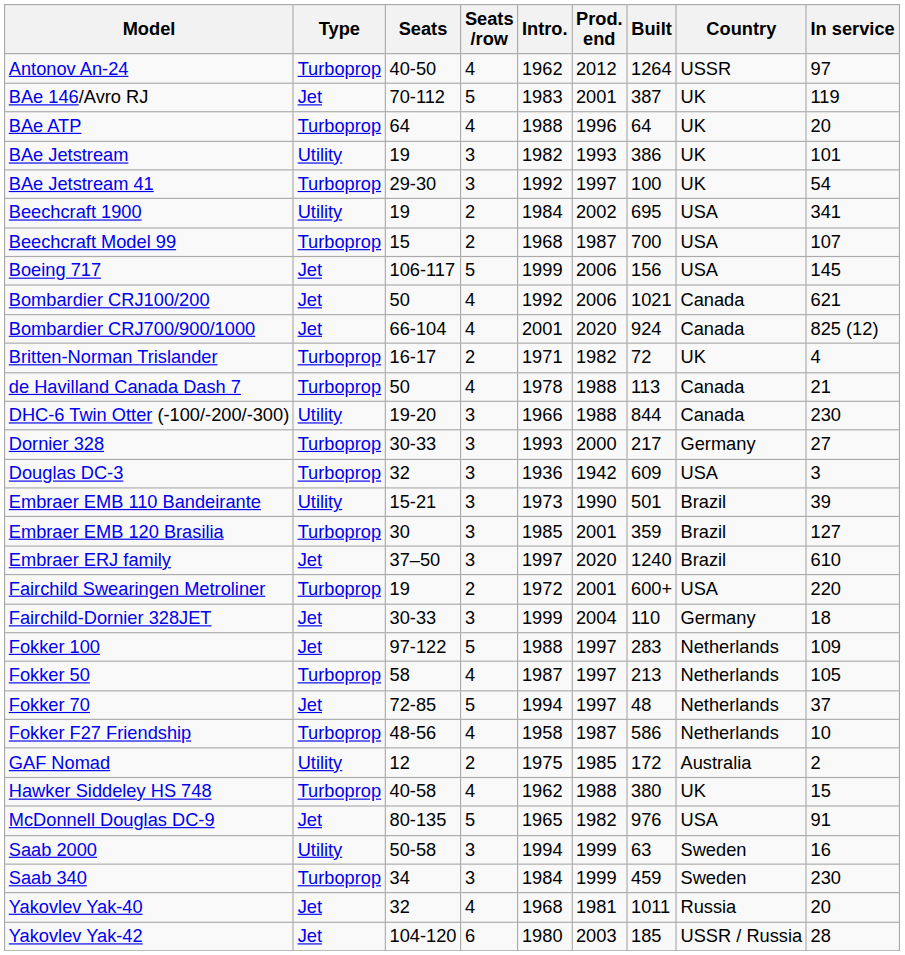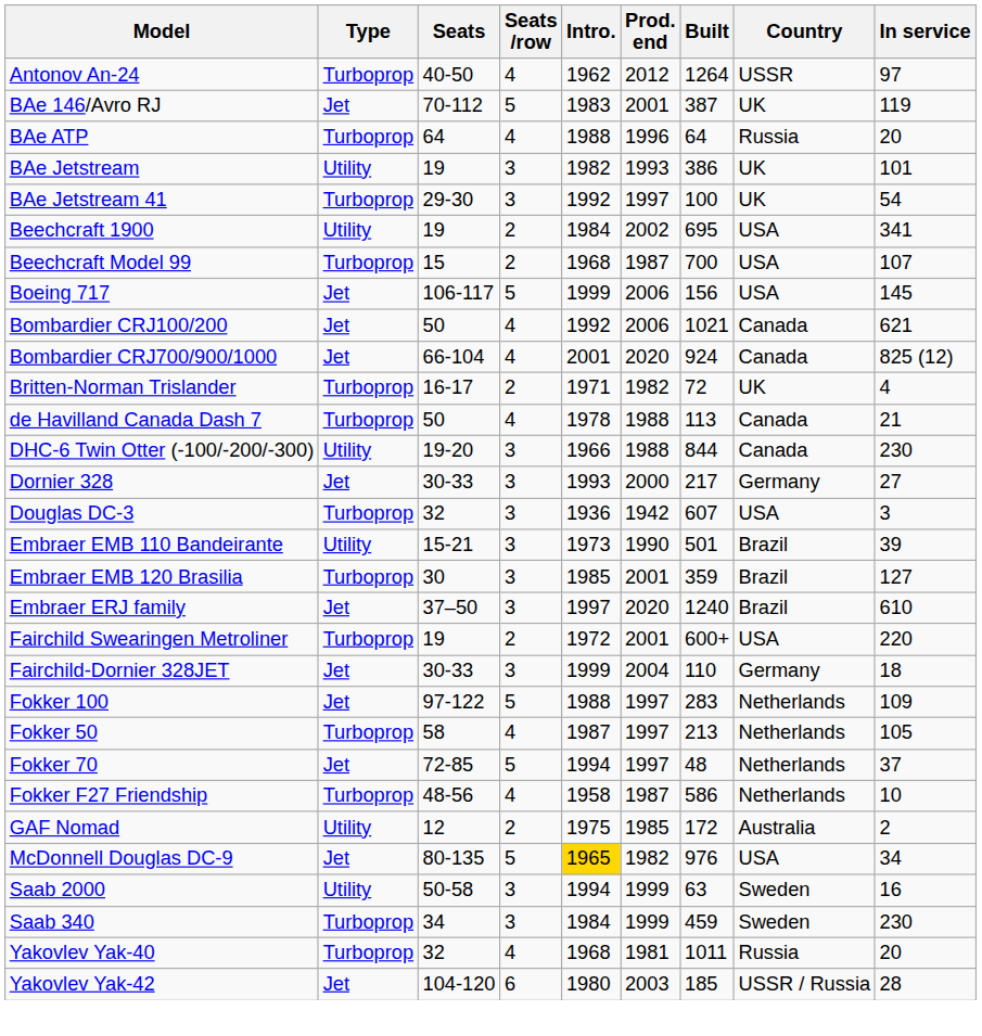BAe ATP | Country: UK -> Russia
Dornier 328 | Type: Turboprop -> Jet
Douglas DC-3 | Built: 609 -> 607
- row: Hawker Siddeley HS 748 | Turboprop | 40-58 | 4 | 1962 | 1988 | 380 | UK | 15
McDonnell Douglas DC-9 | Intro.: no background -> gold background
McDonnell Douglas DC-9 | In service: 91 -> 34
Yakovlev Yak-40 | Type: Jet -> Turboprop
